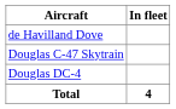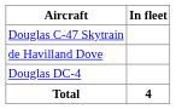rows swapped: de Havilland Dove <-> Douglas C-47 Skytrain
